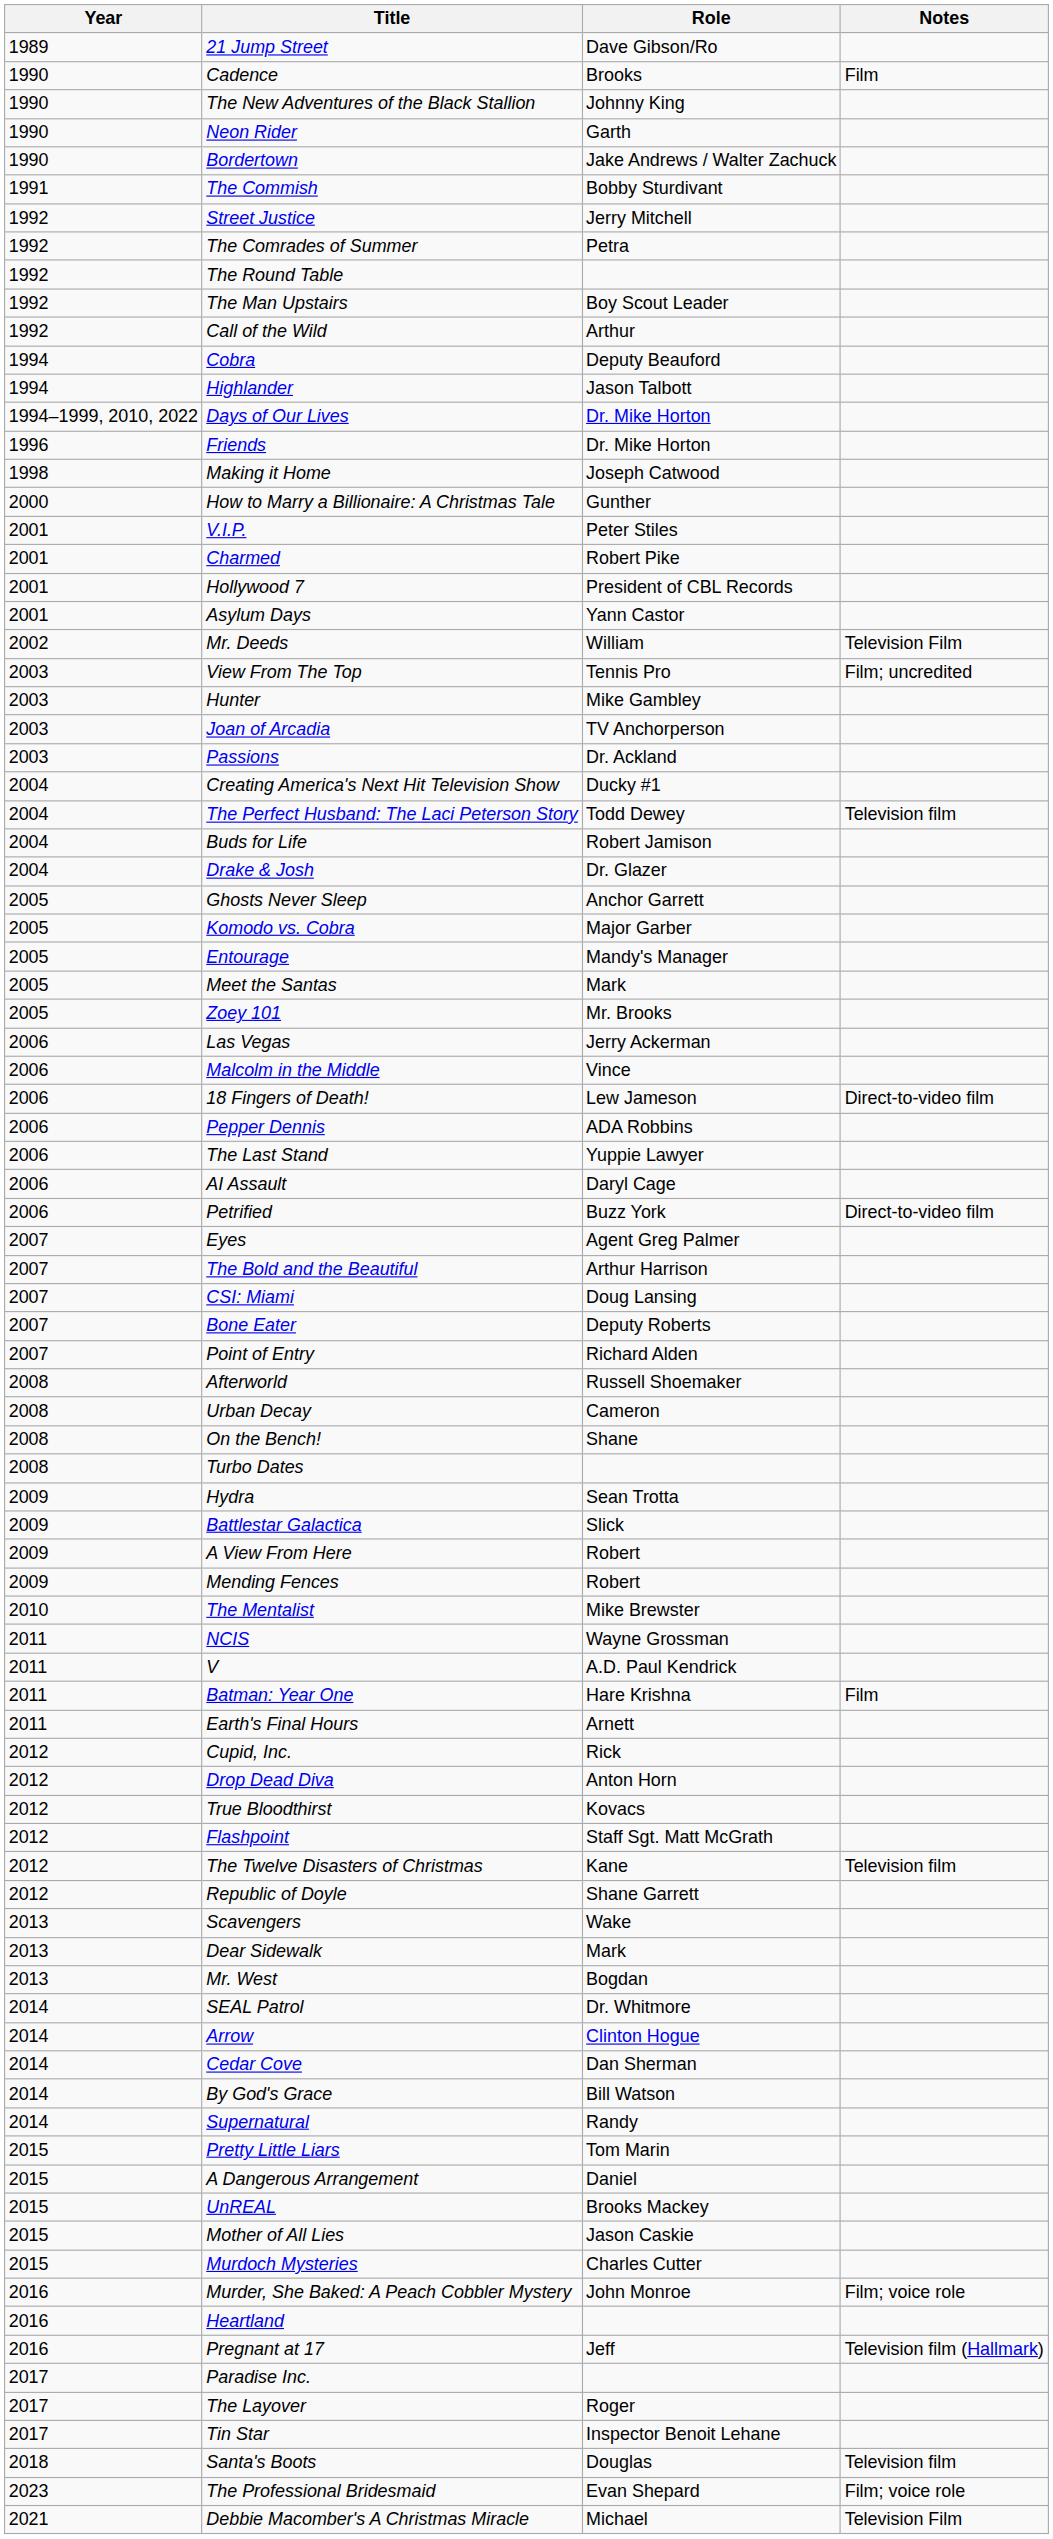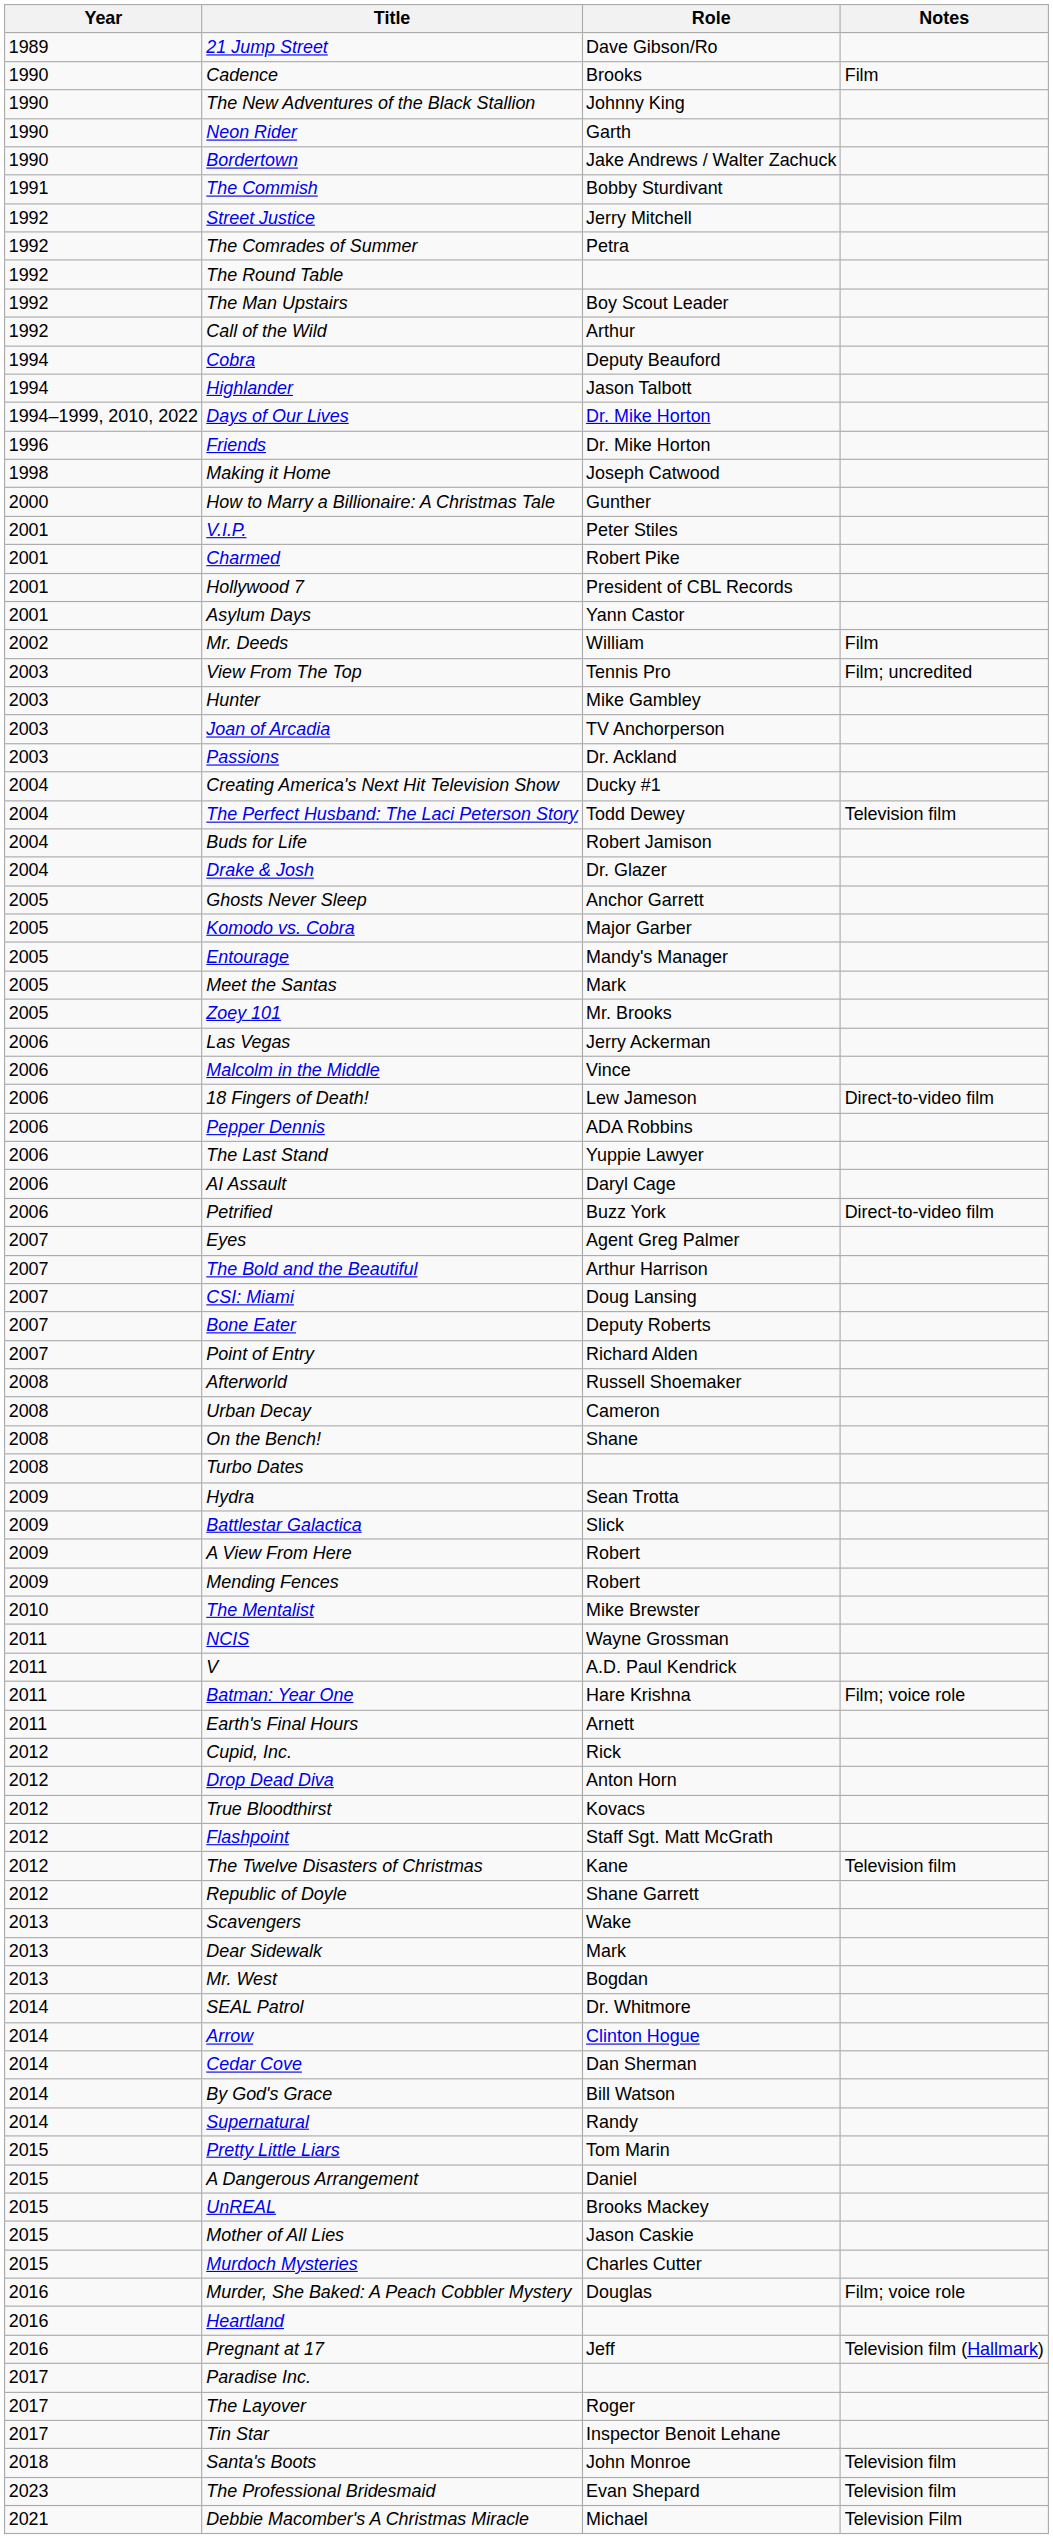Mr. Deeds | Notes: Television Film -> Film
Batman: Year One | Notes: Film -> Film; voice role
Murder, She Baked: A Peach Cobbler Mystery | Role: John Monroe -> Douglas
Santa's Boots | Role: Douglas -> John Monroe
The Professional Bridesmaid | Notes: Film; voice role -> Television film
